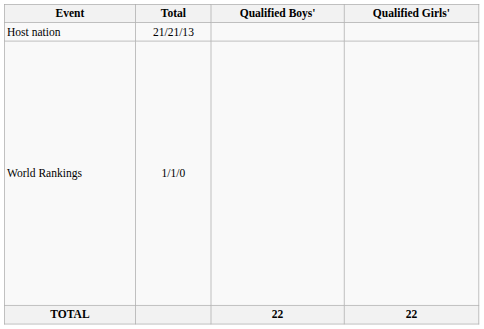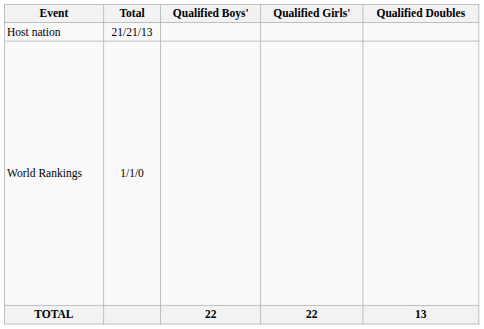+ column: Qualified Doubles | 13
